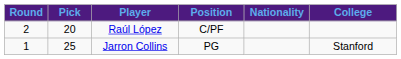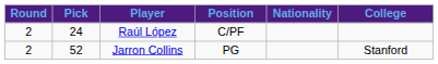Raúl López | Pick: 20 -> 24
Jarron Collins | Round: 1 -> 2
Jarron Collins | Pick: 25 -> 52
